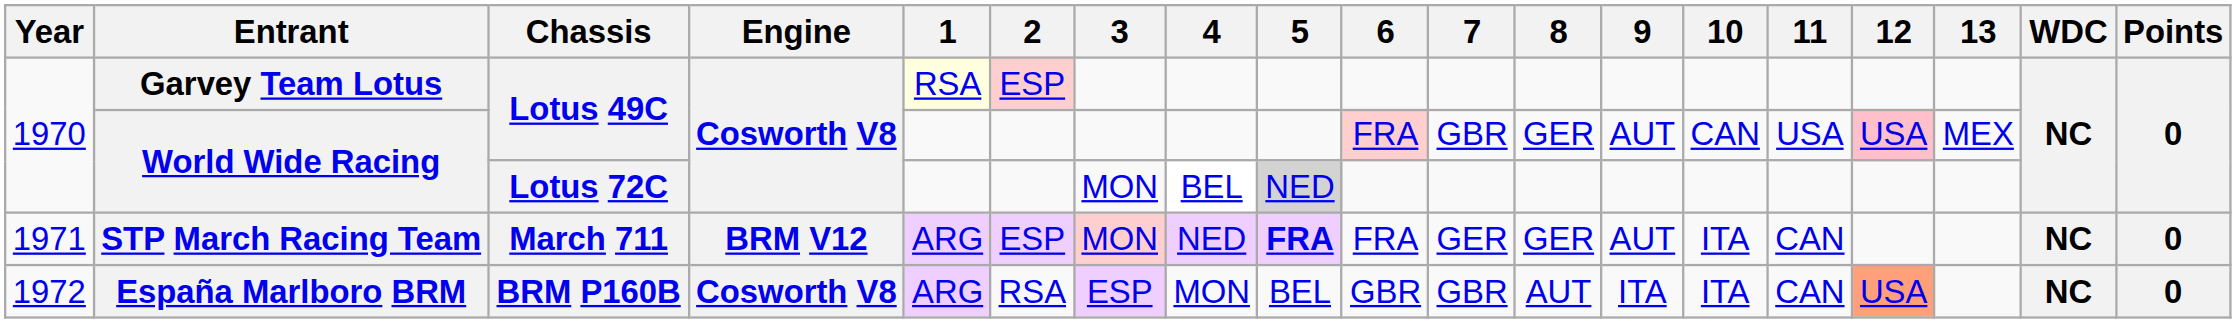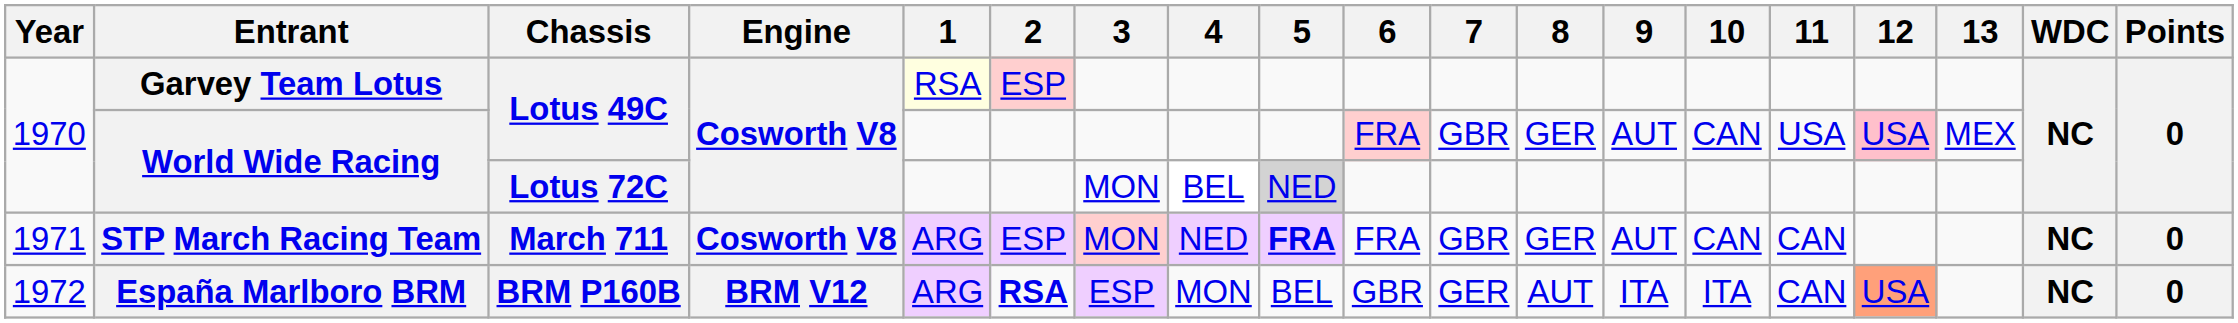STP March Racing Team | Engine: BRM V12 -> Cosworth V8
STP March Racing Team | 7: GER -> GBR
STP March Racing Team | 10: ITA -> CAN
España Marlboro BRM | Engine: Cosworth V8 -> BRM V12
España Marlboro BRM | 2: normal -> bold
España Marlboro BRM | 7: GBR -> GER
